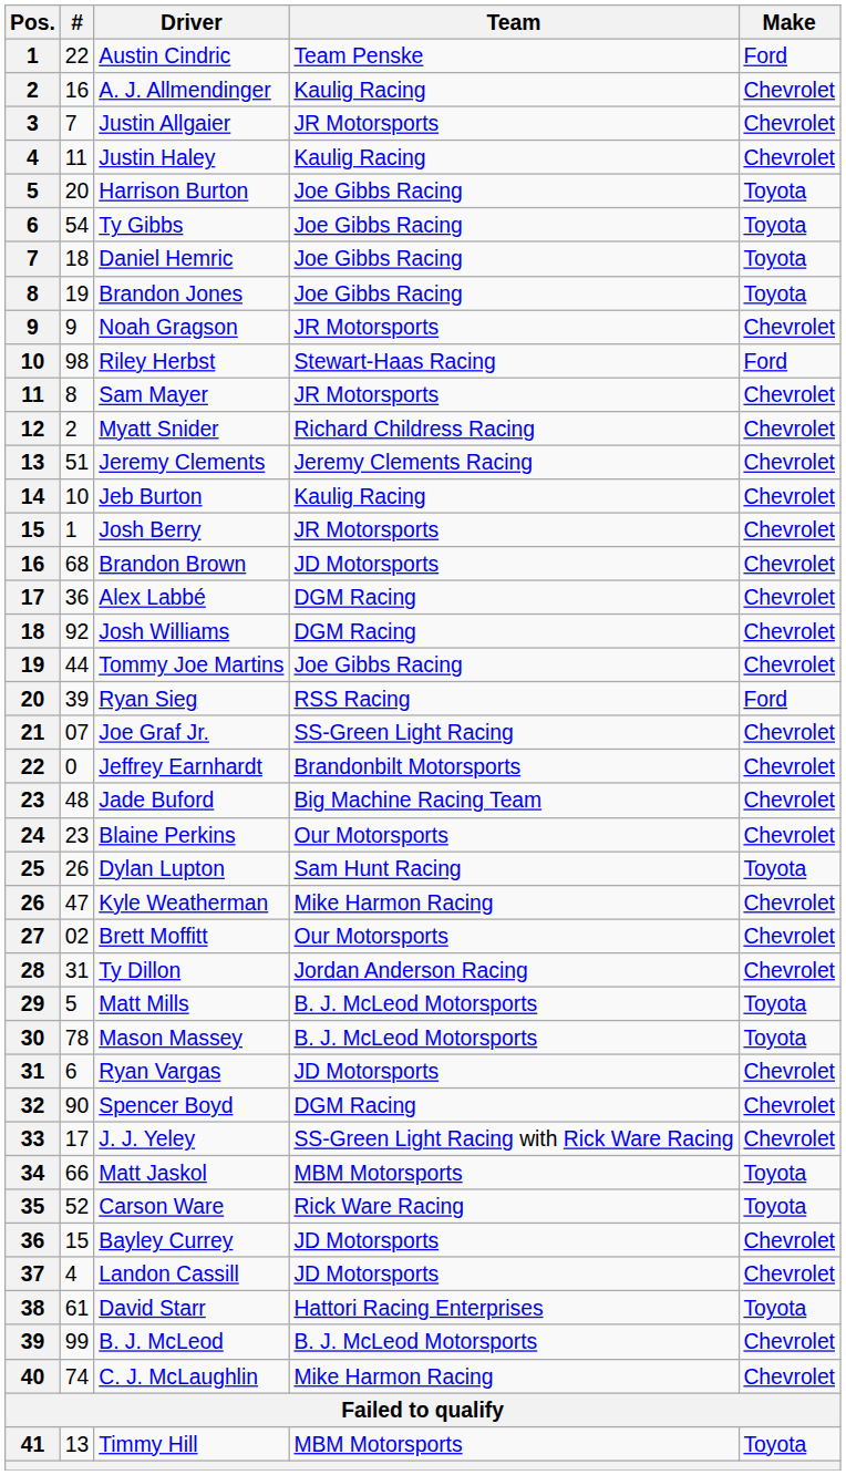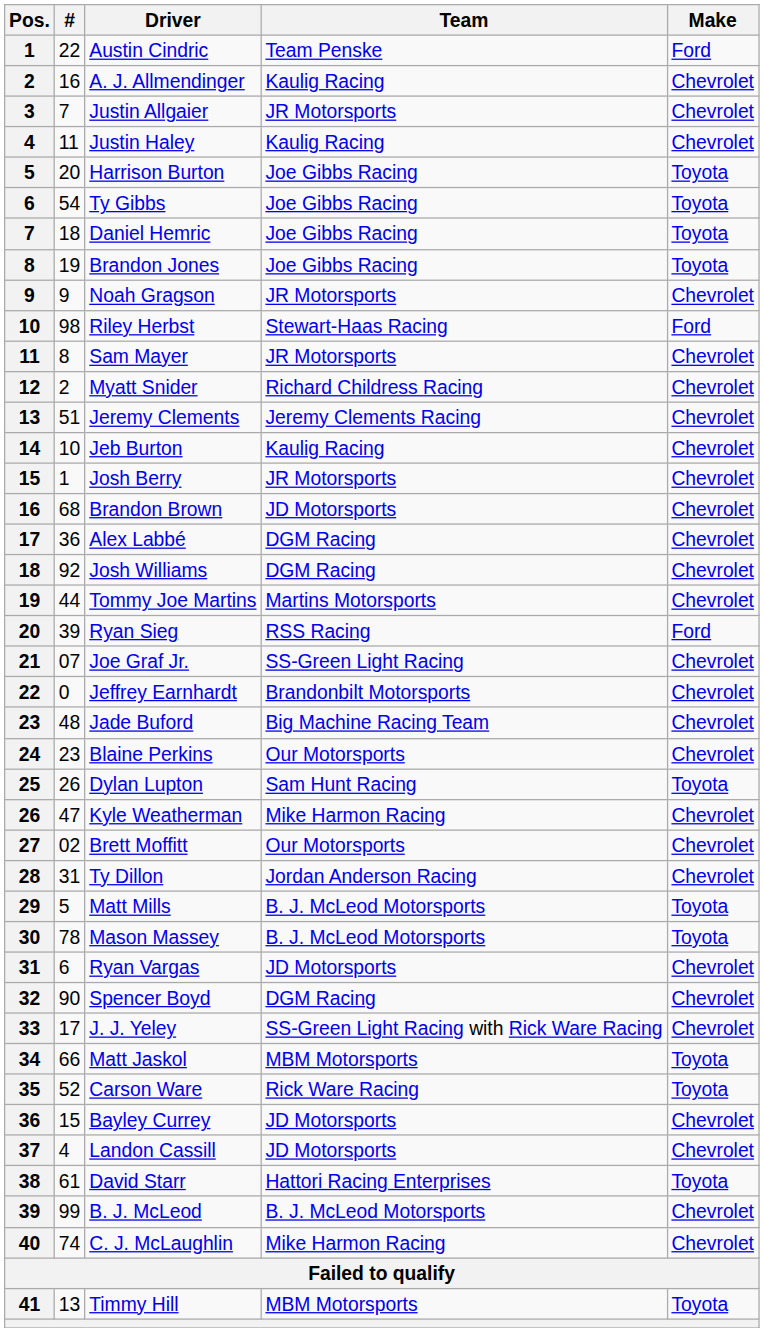Tommy Joe Martins | Team: Joe Gibbs Racing -> Martins Motorsports
